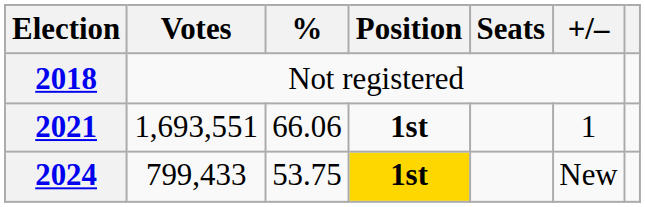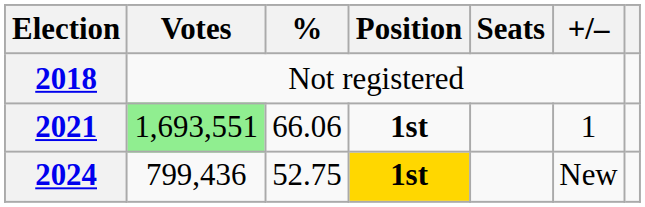2021 | Votes: no background -> lightgreen background
2024 | Votes: 799,433 -> 799,436
2024 | %: 53.75 -> 52.75
